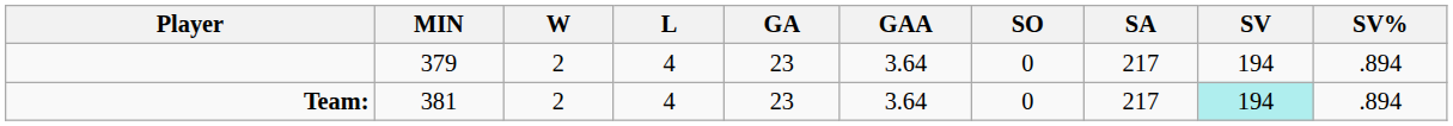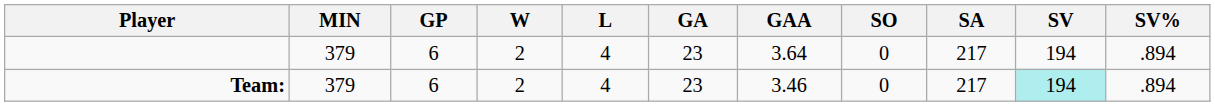+ column: GP | 6 | 6
Team: | MIN: 381 -> 379
Team: | GAA: 3.64 -> 3.46
